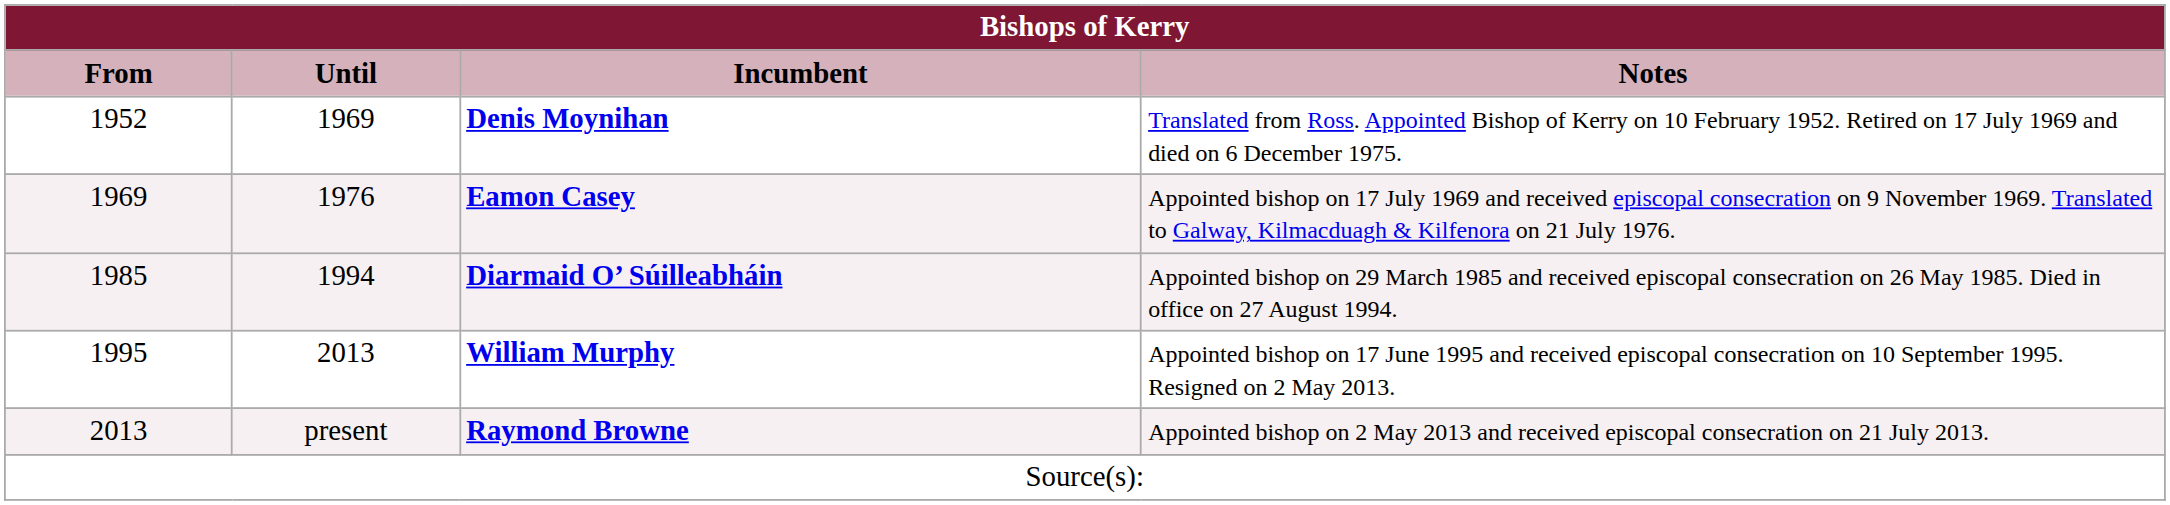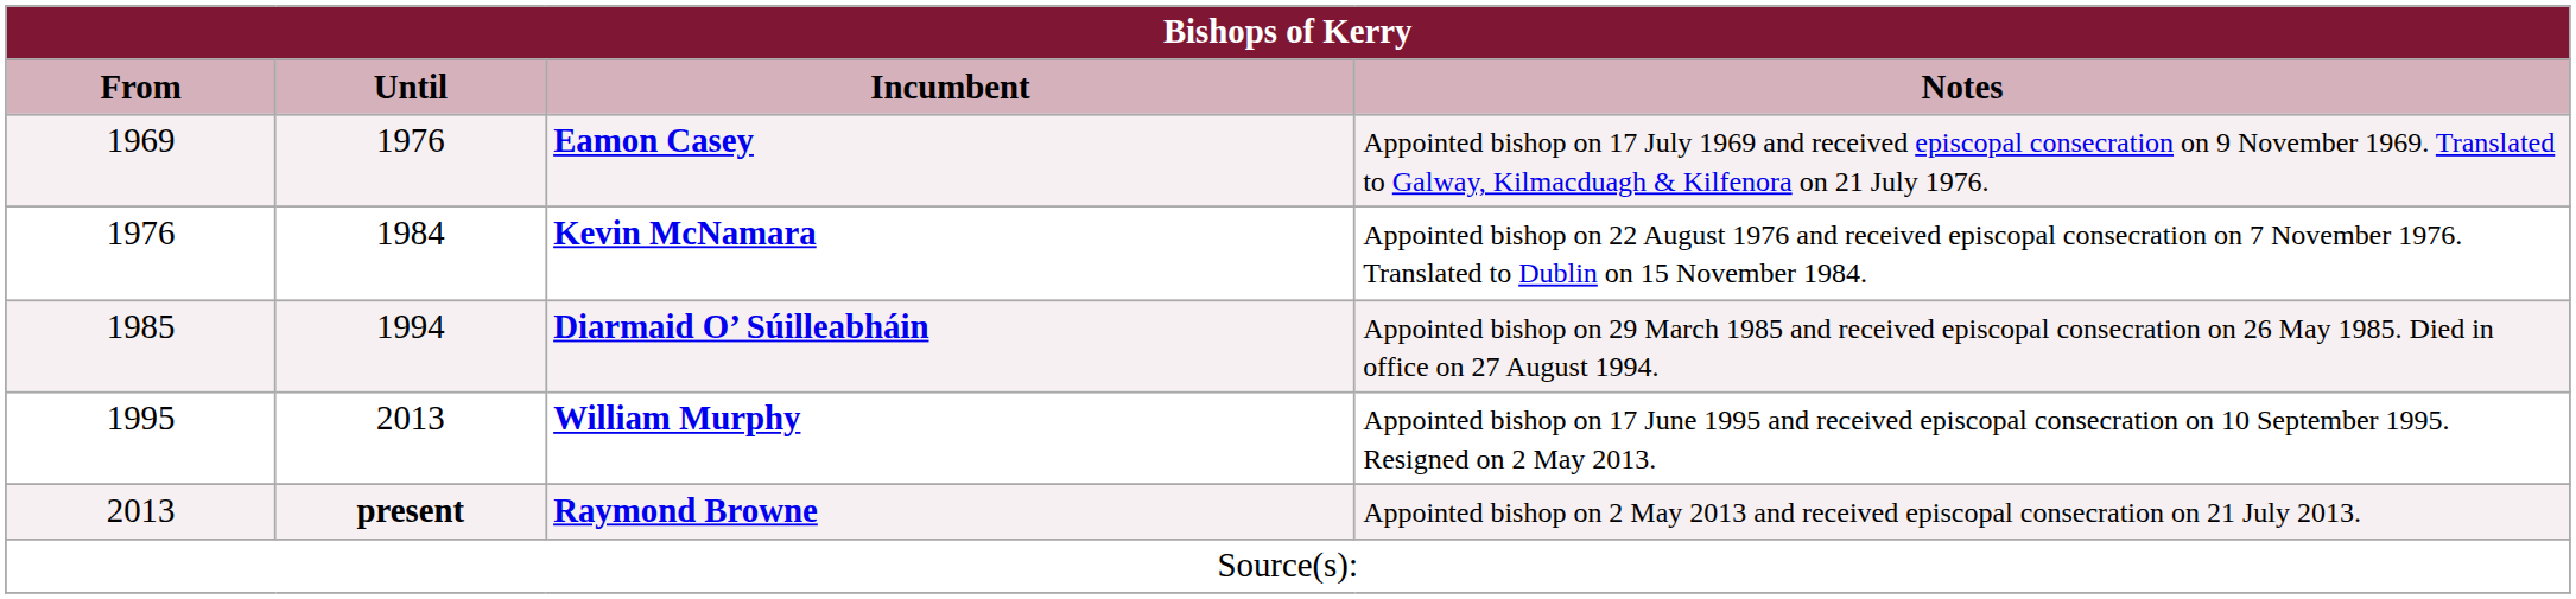- row: 1952 | 1969 | Denis Moynihan | Translated from Ross. Appointed Bishop of Kerry on 10 February 1952. Retired on 17 July 1969 and died on 6 December 1975.
+ row: 1976 | 1984 | Kevin McNamara | Appointed bishop on 22 August 1976 and received episcopal consecration on 7 November 1976. Translated to Dublin on 15 November 1984.
Raymond Browne | Until: normal -> bold
